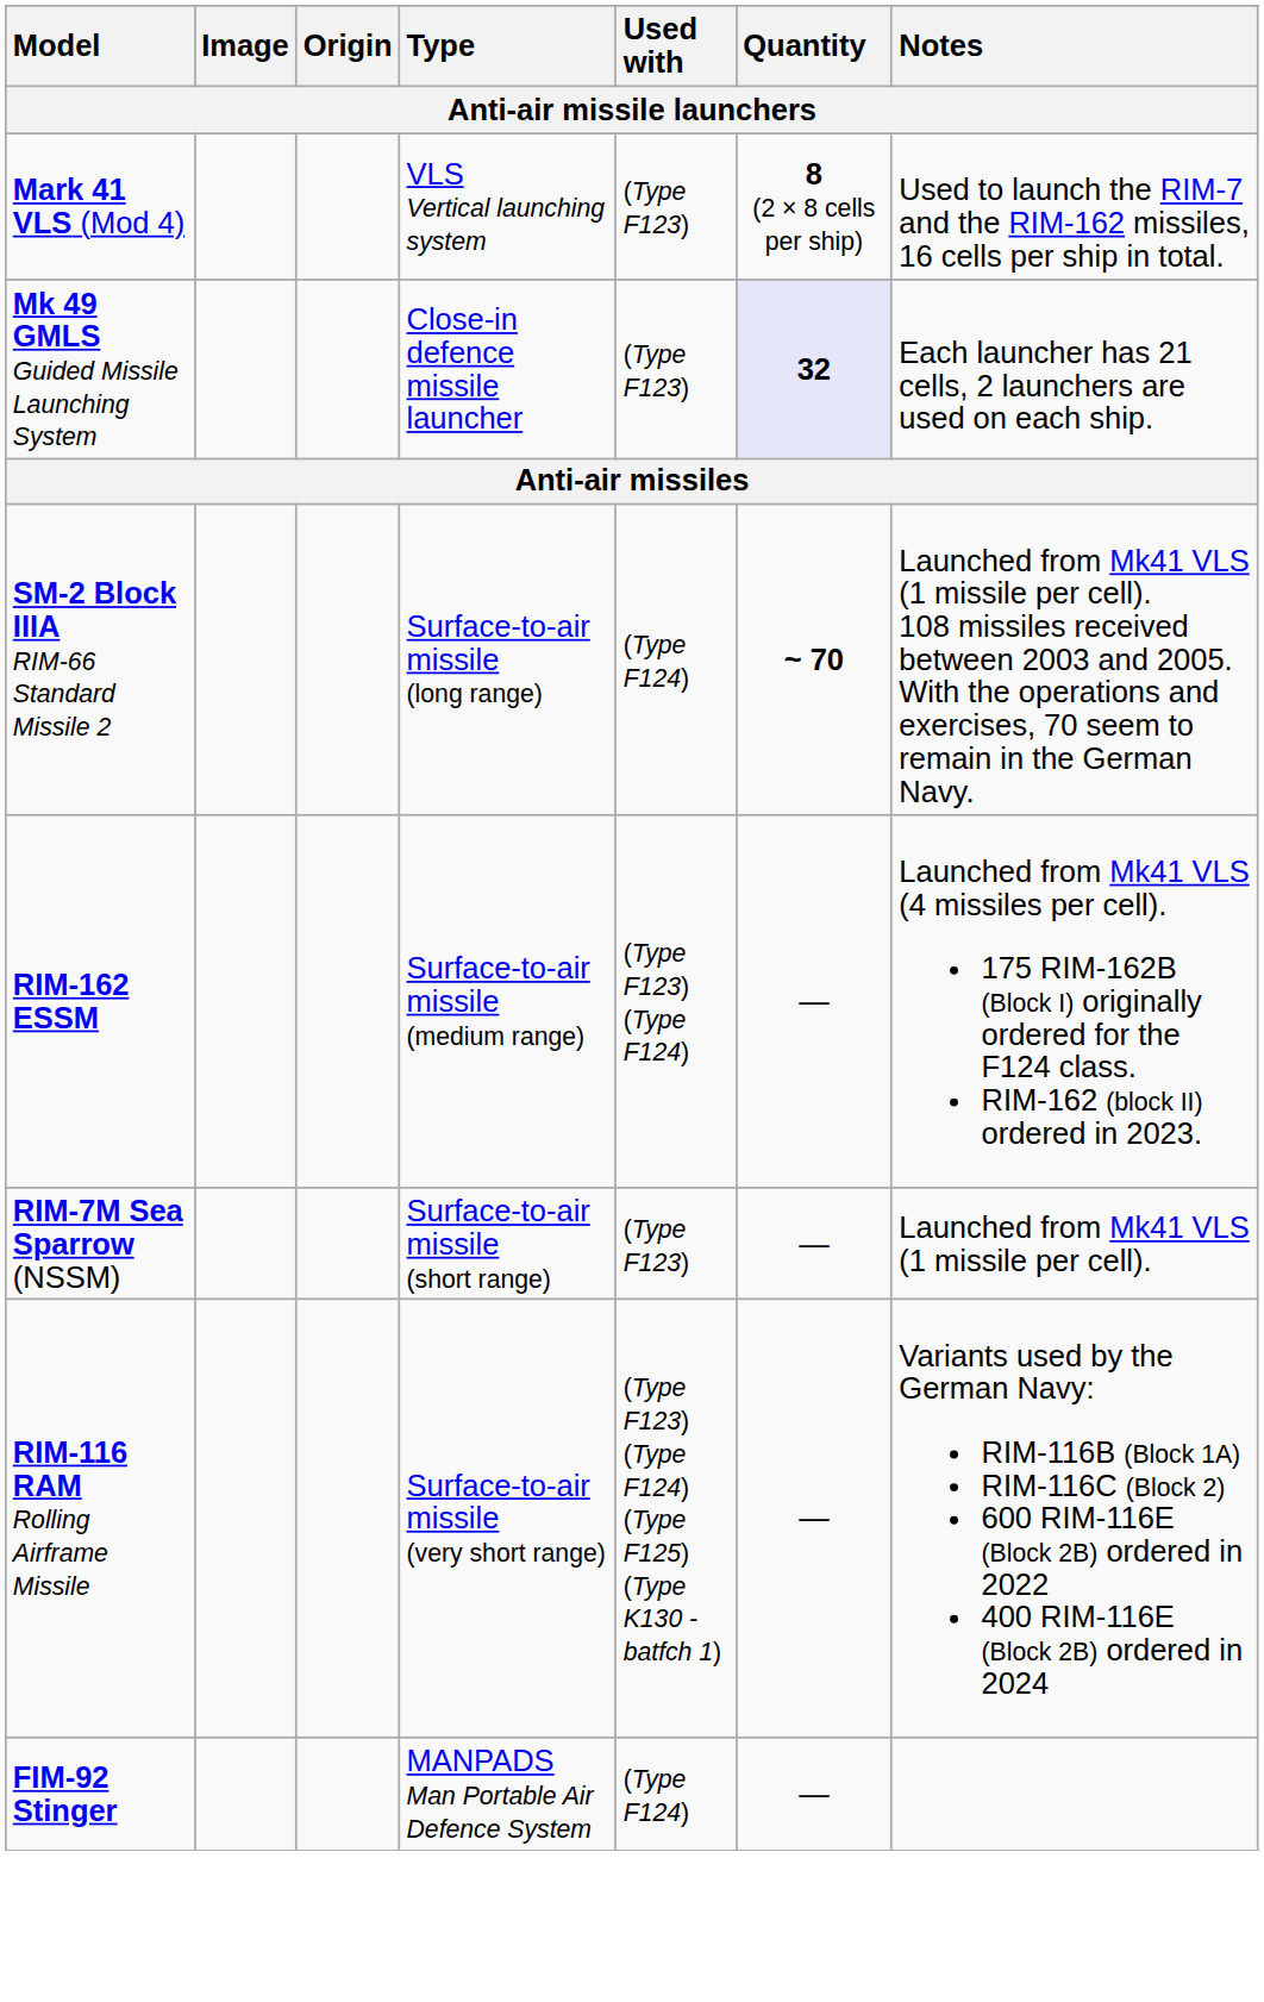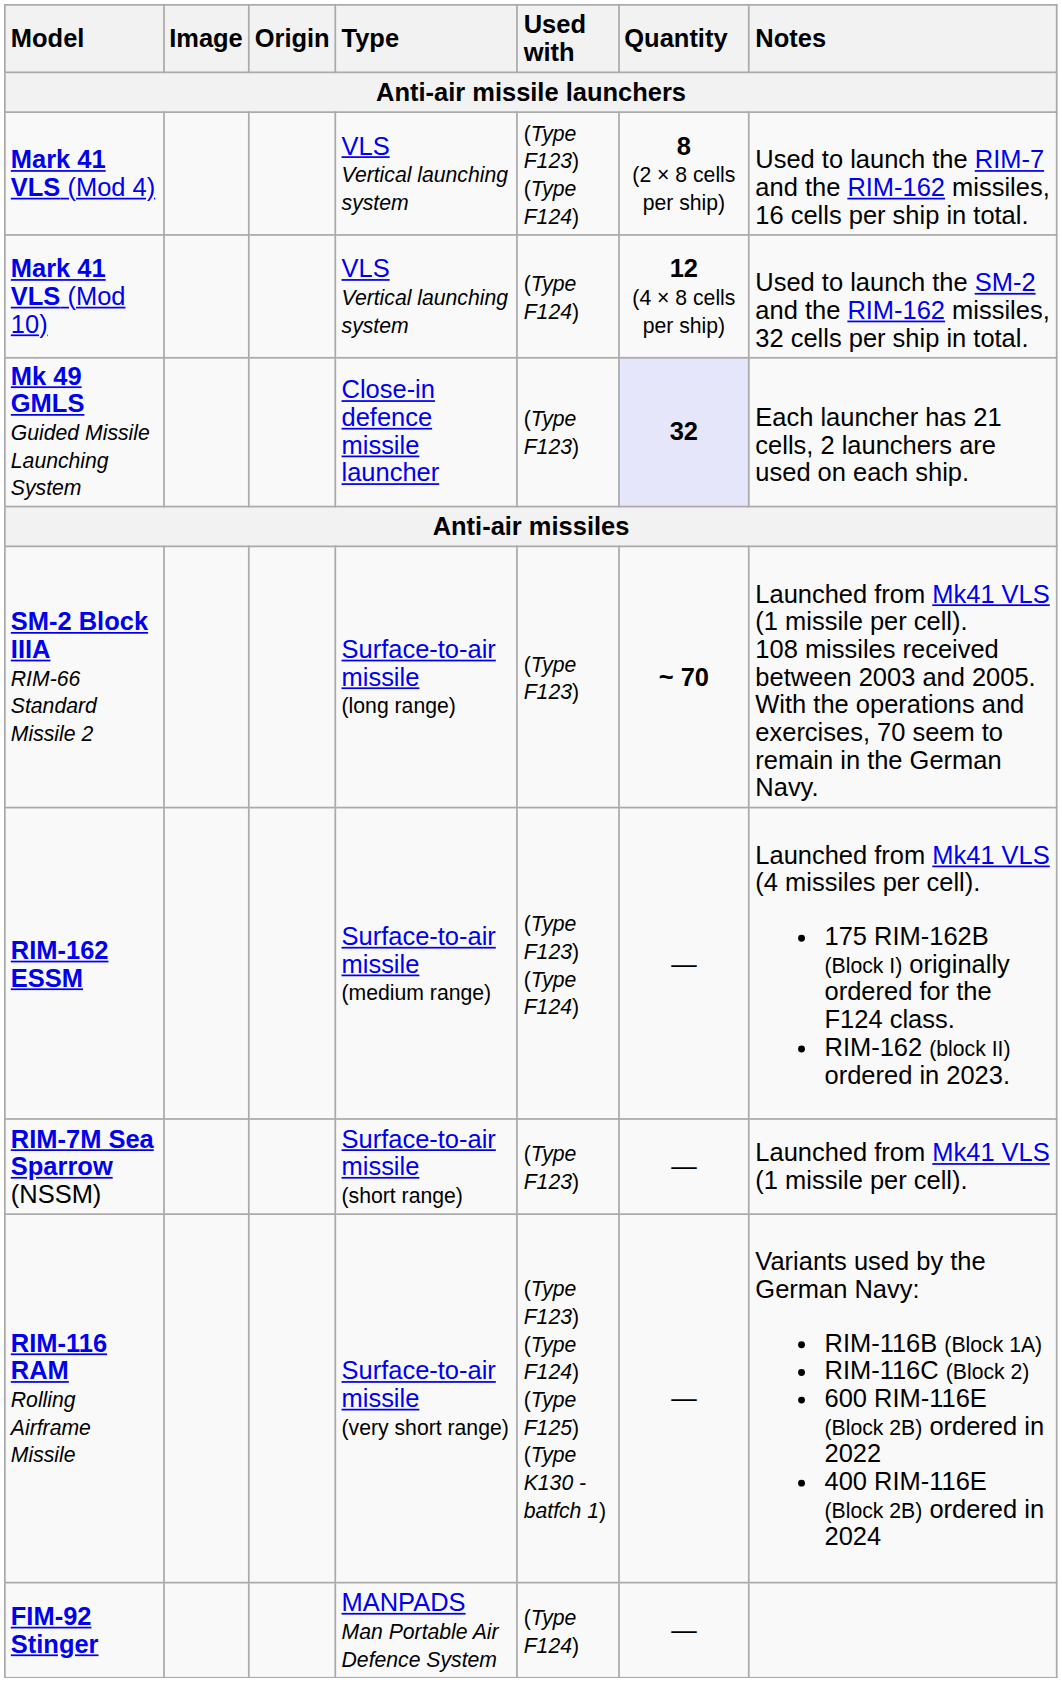Mark 41 VLS (Mod 4) | Used with: (Type F123) -> (Type F123) (Type F124)
+ row: Mark 41 VLS (Mod 10) | VLS Vertical launching system | (Type F124) | 12 (4 × 8 cells per ship) | Used to launch the SM-2 and the RIM-162 missiles, 32 cells per ship in total.
SM-2 Block IIIA RIM-66 Standard Missile 2 | Used with: (Type F124) -> (Type F123)
